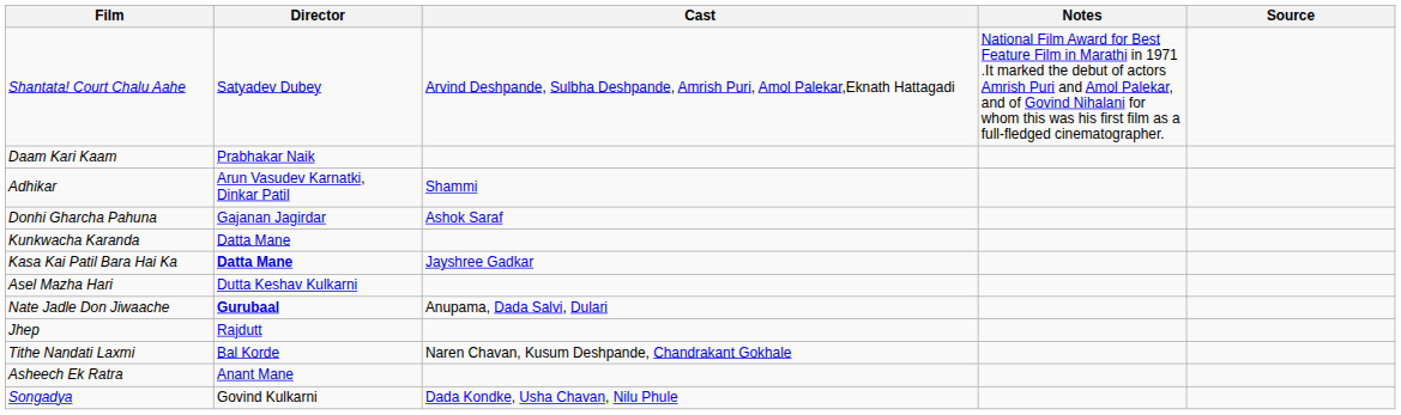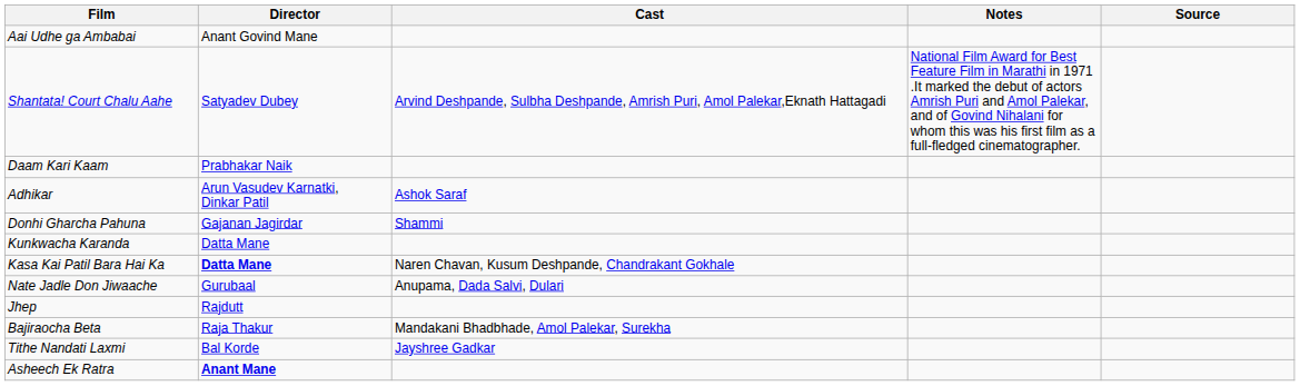+ row: Aai Udhe ga Ambabai | Anant Govind Mane
Adhikar | Cast: Shammi -> Ashok Saraf
Donhi Gharcha Pahuna | Cast: Ashok Saraf -> Shammi
Kasa Kai Patil Bara Hai Ka | Cast: Jayshree Gadkar -> Naren Chavan, Kusum Deshpande, Chandrakant Gokhale
- row: Asel Mazha Hari | Dutta Keshav Kulkarni
Nate Jadle Don Jiwaache | Director: bold -> normal
+ row: Bajiraocha Beta | Raja Thakur | Mandakani Bhadbhade, Amol Palekar, Surekha
Tithe Nandati Laxmi | Cast: Naren Chavan, Kusum Deshpande, Chandrakant Gokhale -> Jayshree Gadkar
Asheech Ek Ratra | Director: normal -> bold
- row: Songadya | Govind Kulkarni | Dada Kondke, Usha Chavan, Nilu Phule
